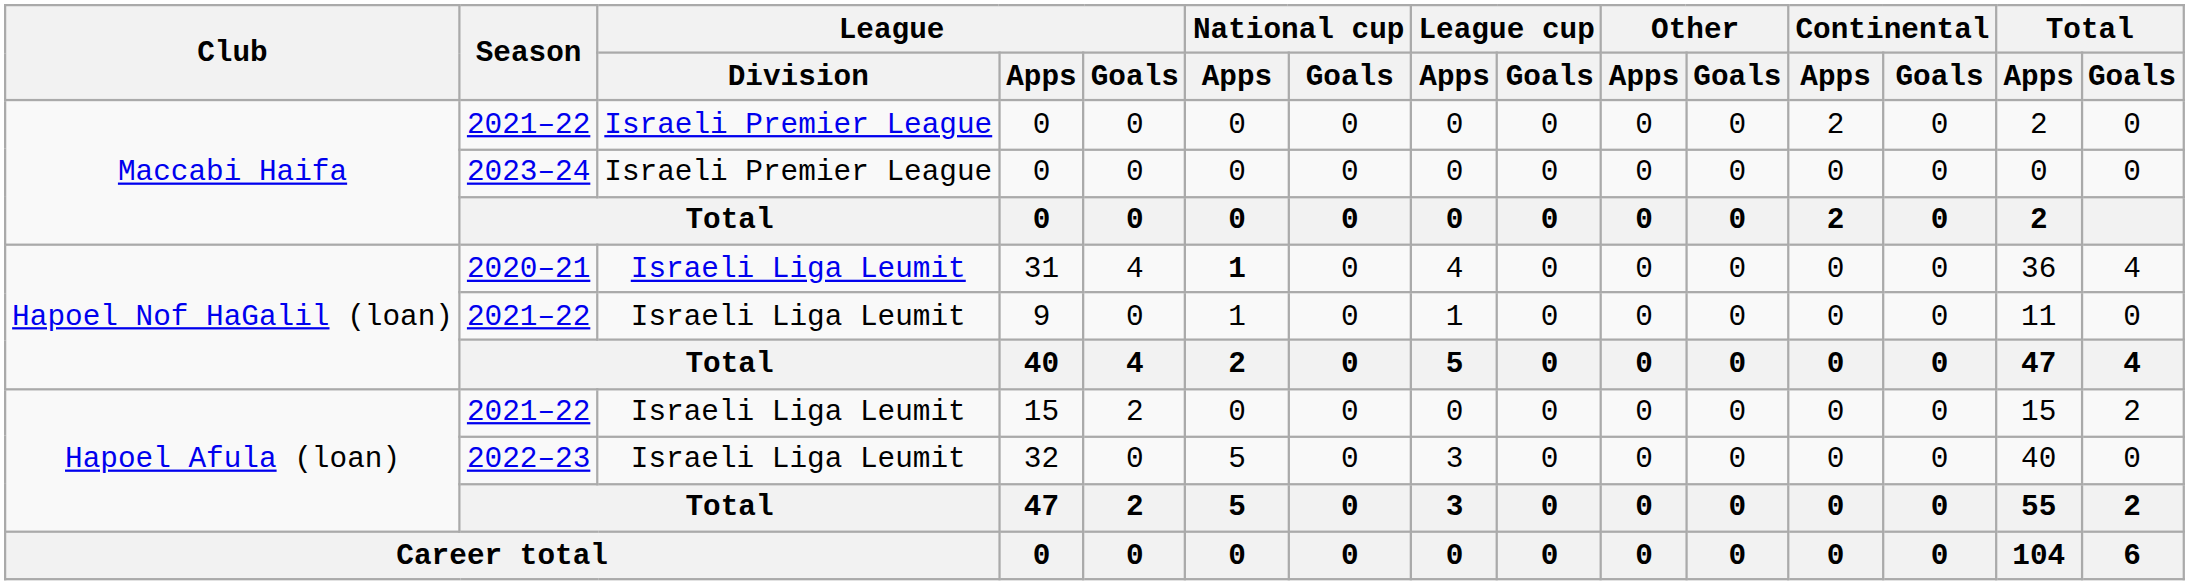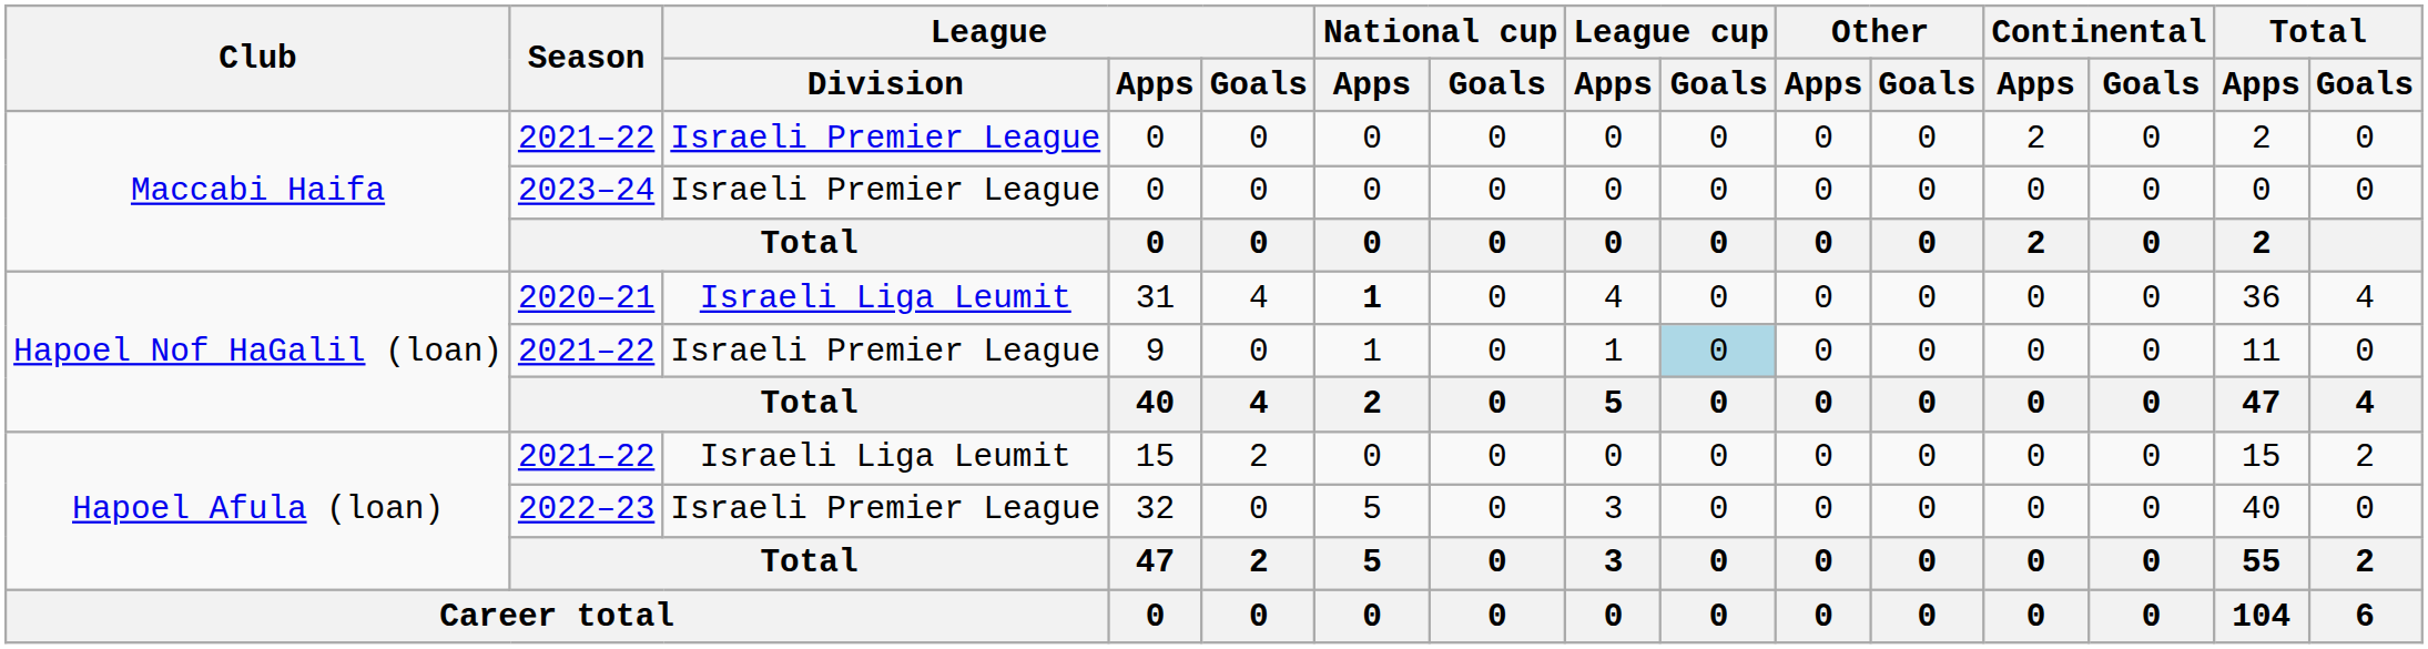9 | League / Division: Israeli Liga Leumit -> Israeli Premier League
9 | League cup / Goals: no background -> lightblue background
32 | League / Division: Israeli Liga Leumit -> Israeli Premier League
